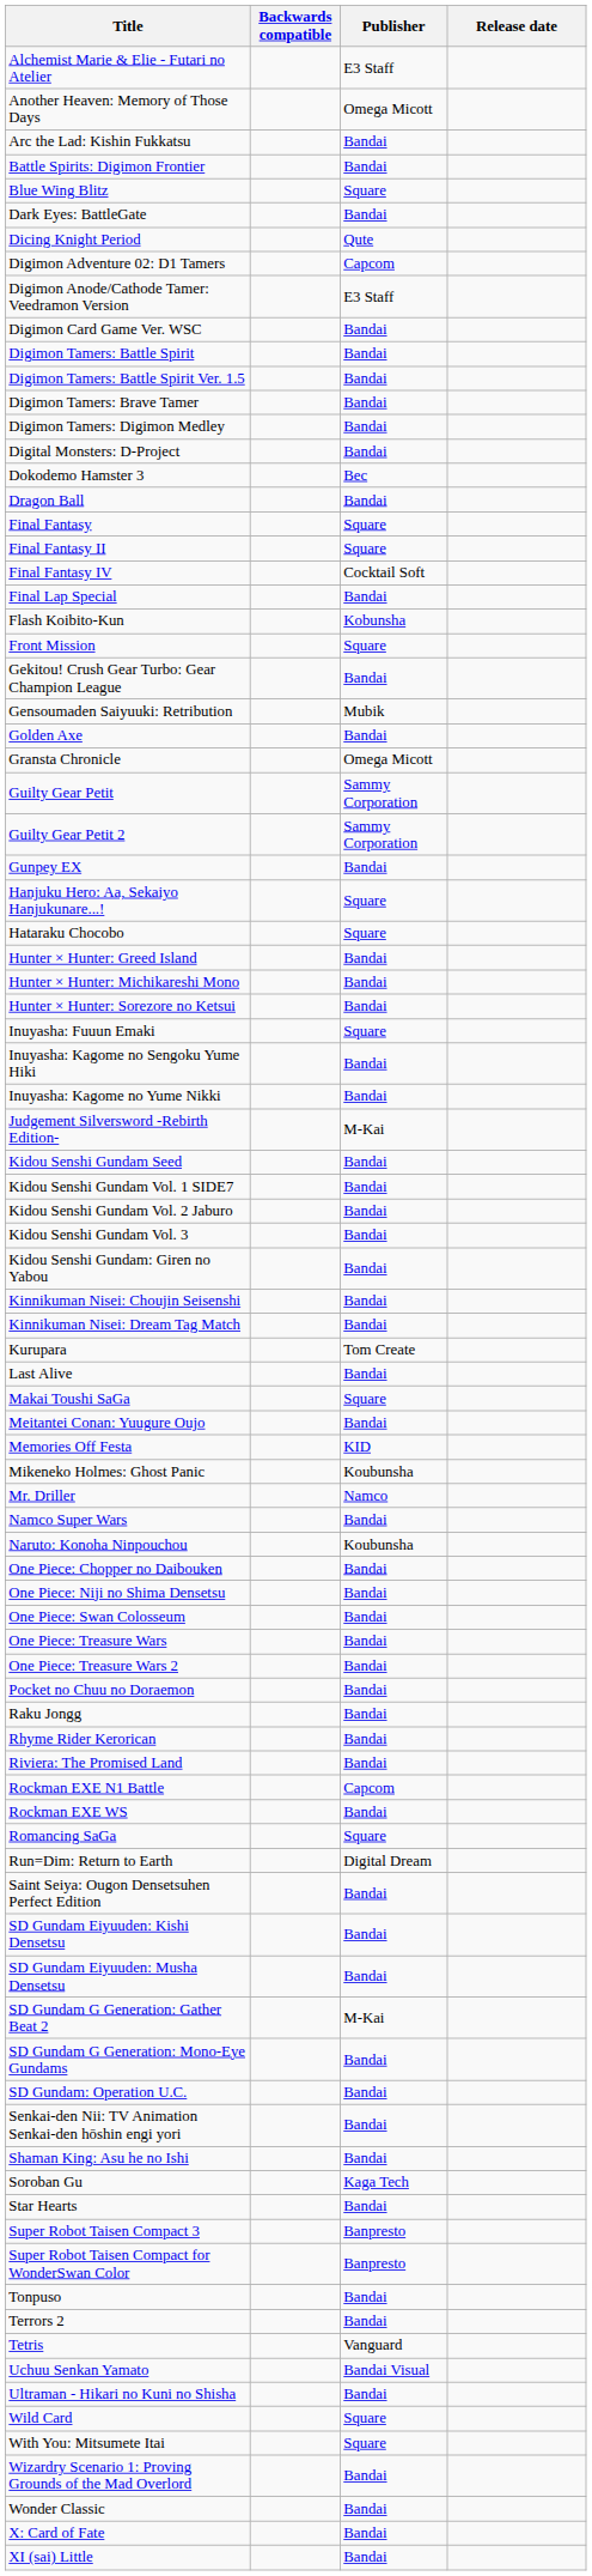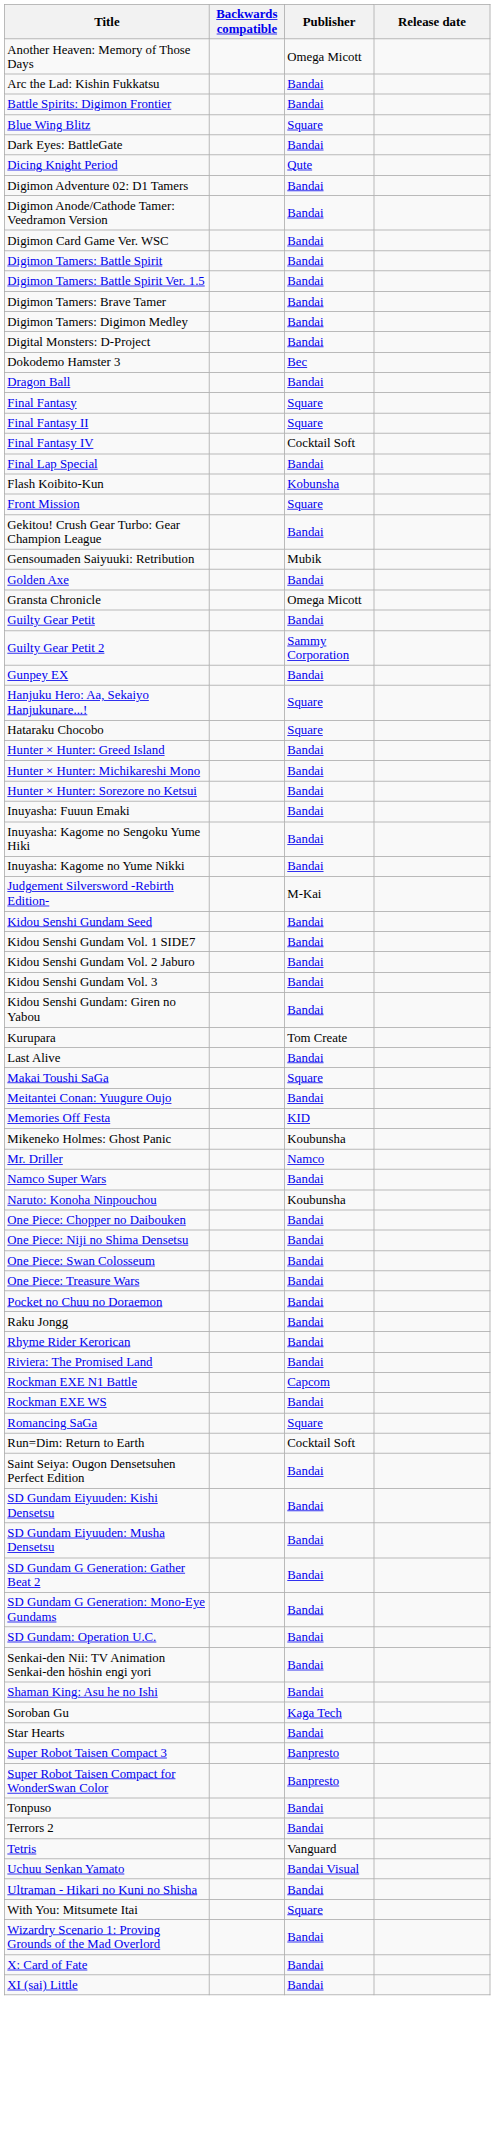- row: Alchemist Marie & Elie - Futari no Atelier | E3 Staff
Digimon Adventure 02: D1 Tamers | Publisher: Capcom -> Bandai
Digimon Anode/Cathode Tamer: Veedramon Version | Publisher: E3 Staff -> Bandai
Guilty Gear Petit | Publisher: Sammy Corporation -> Bandai
Inuyasha: Fuuun Emaki | Publisher: Square -> Bandai
- row: Kinnikuman Nisei: Choujin Seisenshi | Bandai
- row: Kinnikuman Nisei: Dream Tag Match | Bandai
- row: One Piece: Treasure Wars 2 | Bandai
Run=Dim: Return to Earth | Publisher: Digital Dream -> Cocktail Soft
SD Gundam G Generation: Gather Beat 2 | Publisher: M-Kai -> Bandai
- row: Wild Card | Square
- row: Wonder Classic | Bandai
